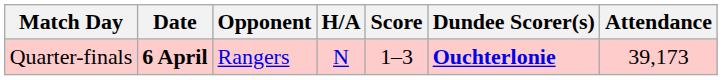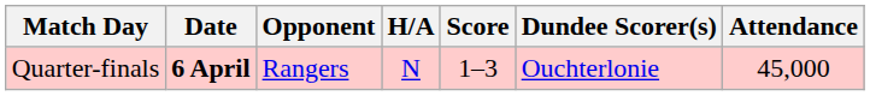Quarter-finals | Dundee Scorer(s): bold -> normal
Quarter-finals | Attendance: 39,173 -> 45,000
